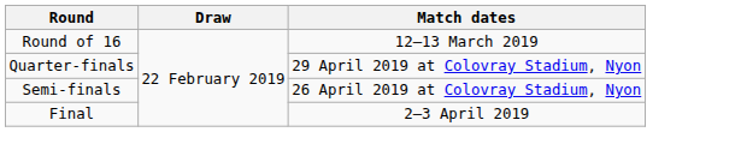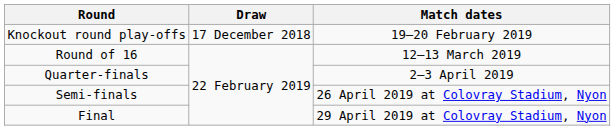+ row: Knockout round play-offs | 17 December 2018 | 19–20 February 2019
Quarter-finals | Match dates: 29 April 2019 at Colovray Stadium, Nyon -> 2–3 April 2019
Final | Match dates: 2–3 April 2019 -> 29 April 2019 at Colovray Stadium, Nyon
